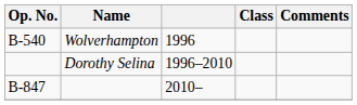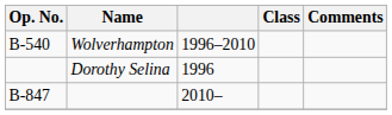Wolverhampton | column 3: 1996 -> 1996–2010
Dorothy Selina | column 3: 1996–2010 -> 1996
